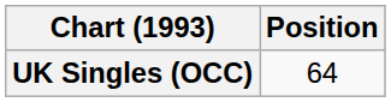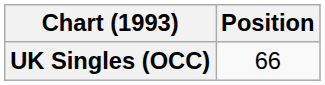UK Singles (OCC) | Position: 64 -> 66
